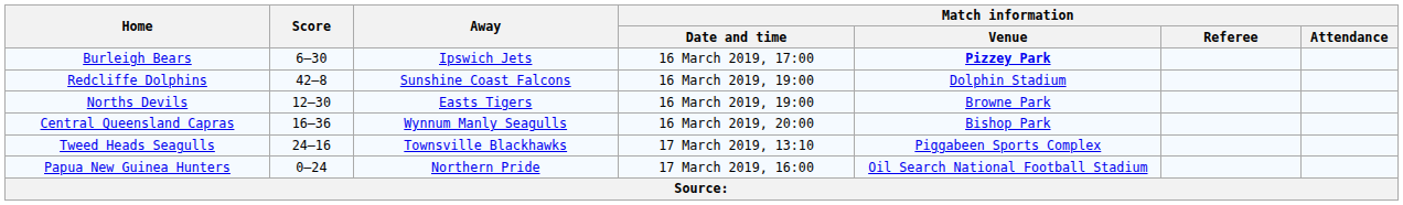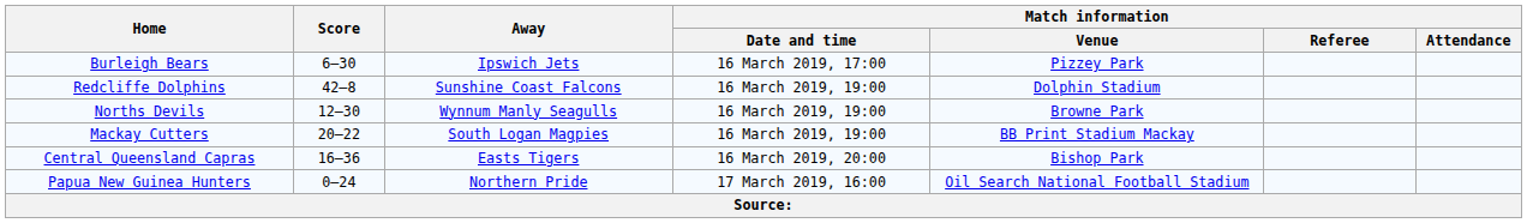Burleigh Bears | Match information / Venue: bold -> normal
Norths Devils | Away: Easts Tigers -> Wynnum Manly Seagulls
+ row: Mackay Cutters | 20–22 | South Logan Magpies | 16 March 2019, 19:00 | BB Print Stadium Mackay
Central Queensland Capras | Away: Wynnum Manly Seagulls -> Easts Tigers
- row: Tweed Heads Seagulls | 24–16 | Townsville Blackhawks | 17 March 2019, 13:10 | Piggabeen Sports Complex
